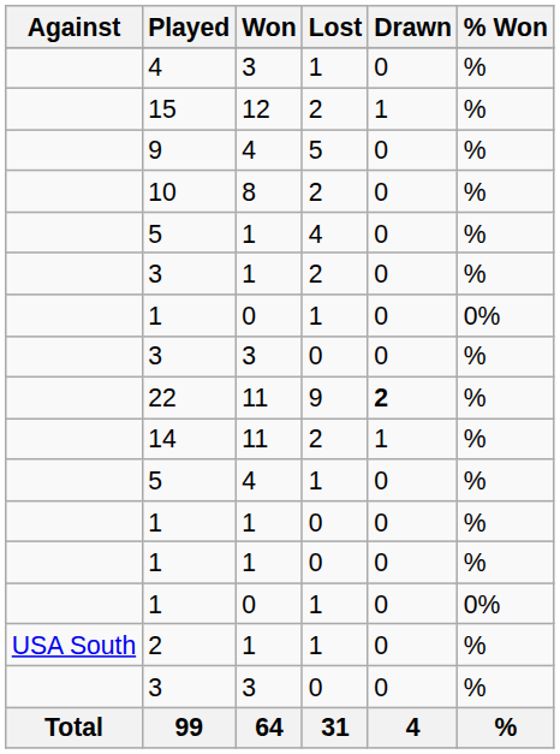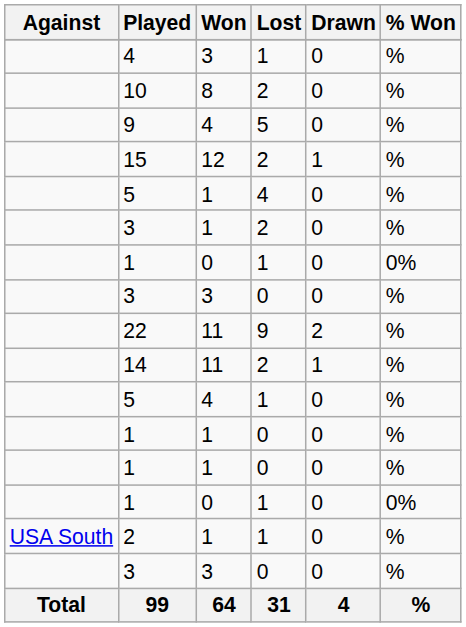rows swapped: 15 <-> 10
22 | Drawn: bold -> normal
